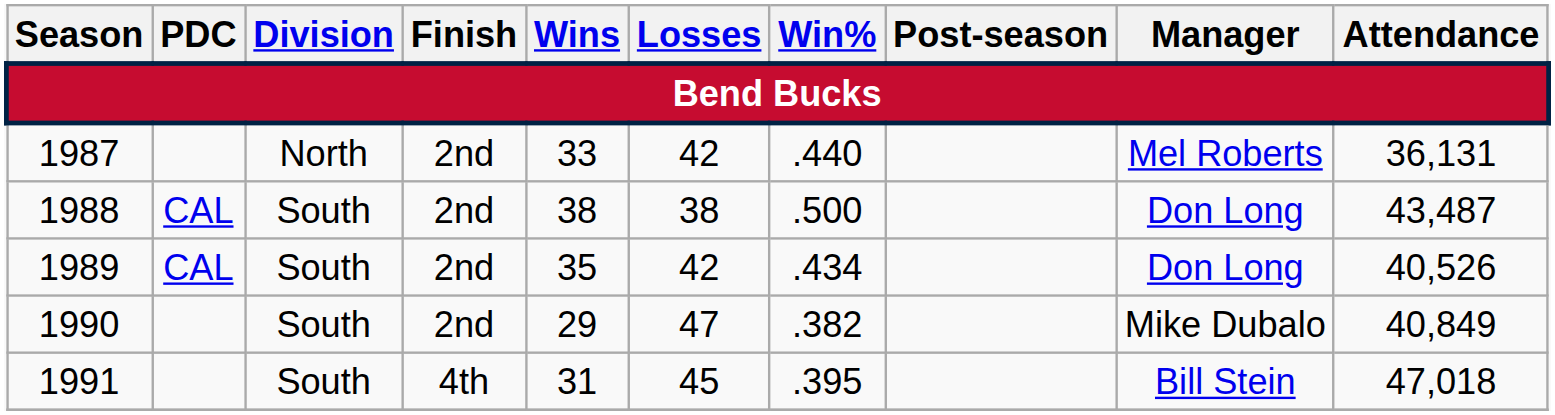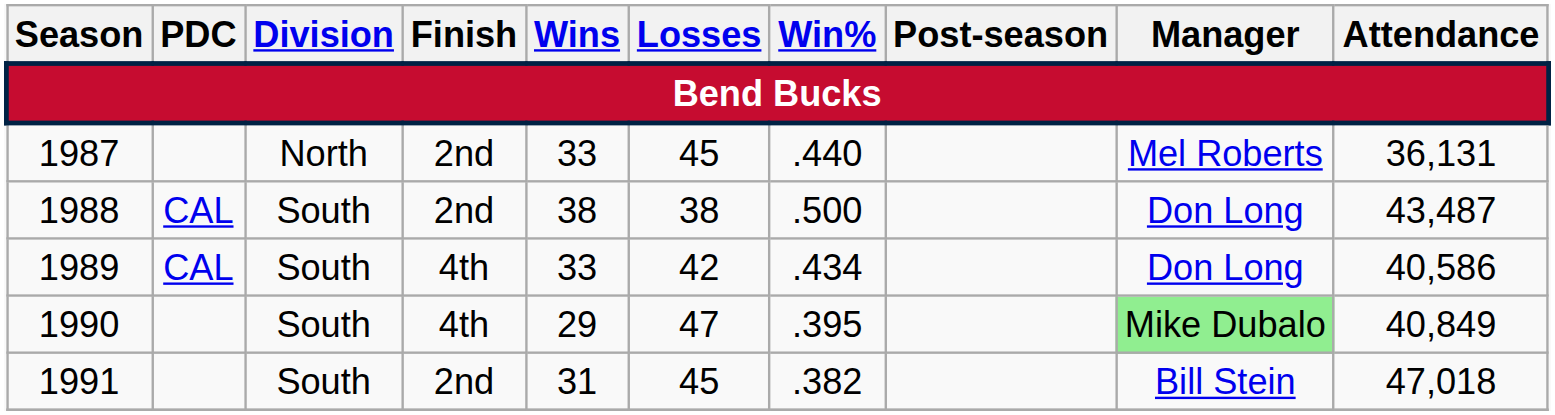1987 | Losses: 42 -> 45
1989 | Finish: 2nd -> 4th
1989 | Wins: 35 -> 33
1989 | Attendance: 40,526 -> 40,586
1990 | Finish: 2nd -> 4th
1990 | Win%: .382 -> .395
1990 | Manager: no background -> lightgreen background
1991 | Finish: 4th -> 2nd
1991 | Win%: .395 -> .382
